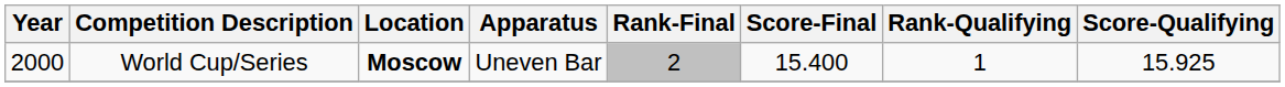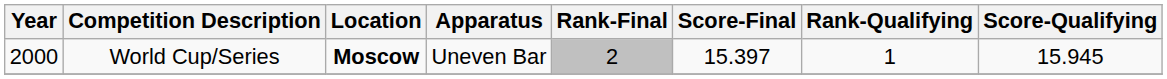World Cup/Series | Score-Final: 15.400 -> 15.397
World Cup/Series | Score-Qualifying: 15.925 -> 15.945
